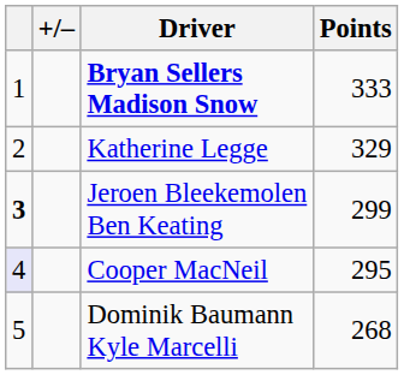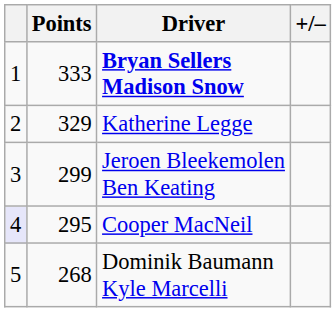columns swapped: +/– <-> Points
Jeroen Bleekemolen Ben Keating | column 1: bold -> normal
